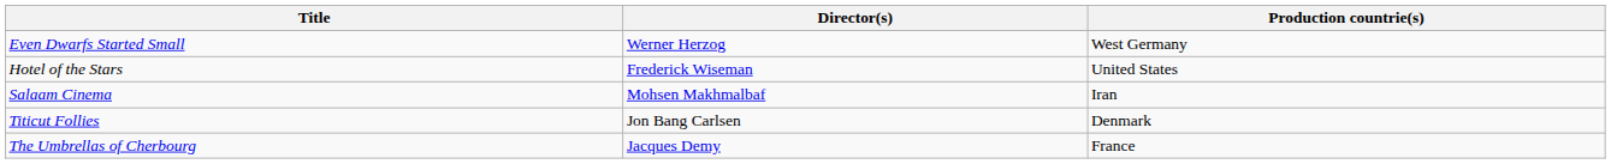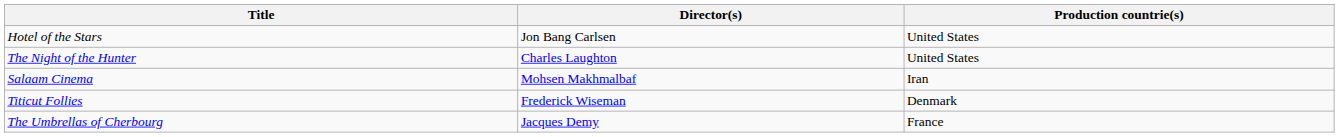- row: Even Dwarfs Started Small | Werner Herzog | West Germany
Hotel of the Stars | Director(s): Frederick Wiseman -> Jon Bang Carlsen
+ row: The Night of the Hunter | Charles Laughton | United States
Titicut Follies | Director(s): Jon Bang Carlsen -> Frederick Wiseman
